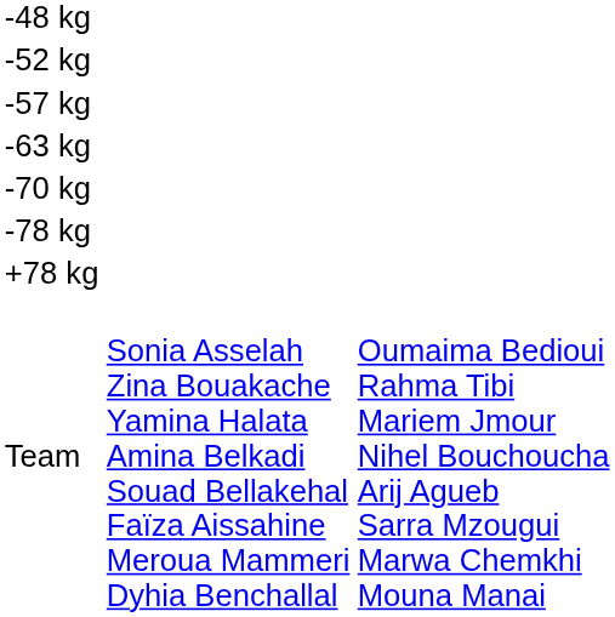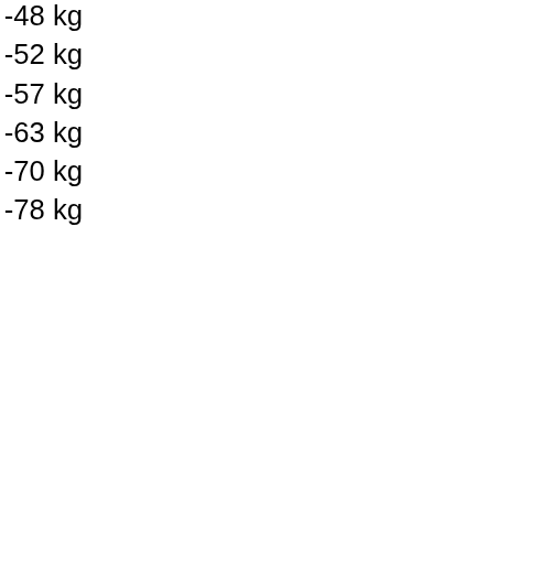- row: +78 kg
- row: Team | Sonia Asselah Zina Bouakache Yamina Halata Amina Belkadi Souad Bellakehal Faïza Aissahine Meroua Mammeri Dyhia Benchallal | Oumaima Bedioui Rahma Tibi Mariem Jmour Nihel Bouchoucha Arij Agueb Sarra Mzougui Marwa Chemkhi Mouna Manai
